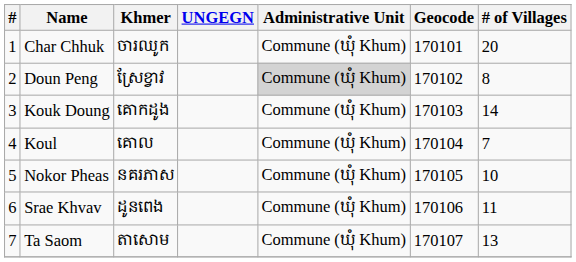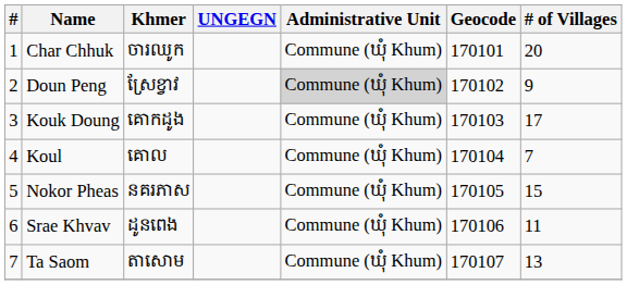Doun Peng | # of Villages: 8 -> 9
Kouk Doung | # of Villages: 14 -> 17
Nokor Pheas | # of Villages: 10 -> 15
